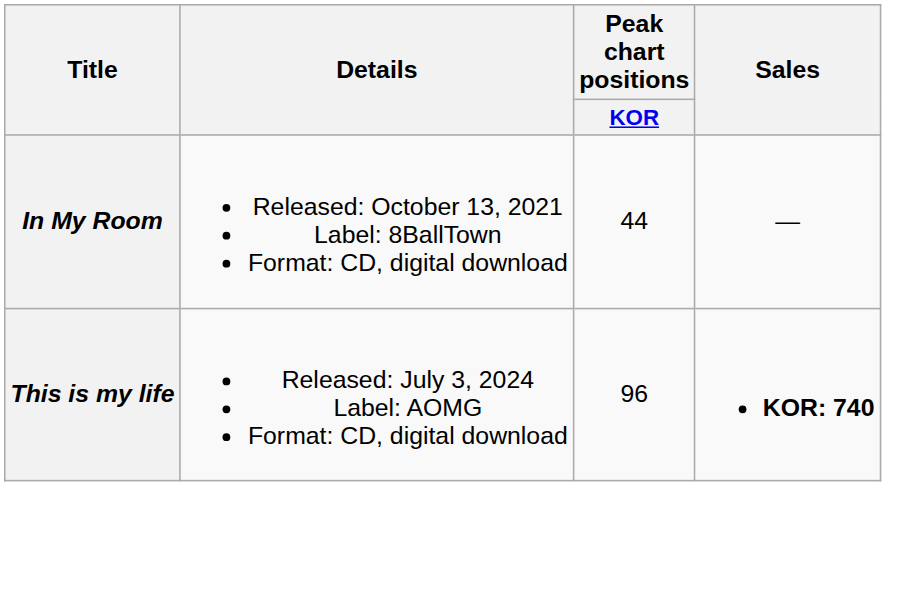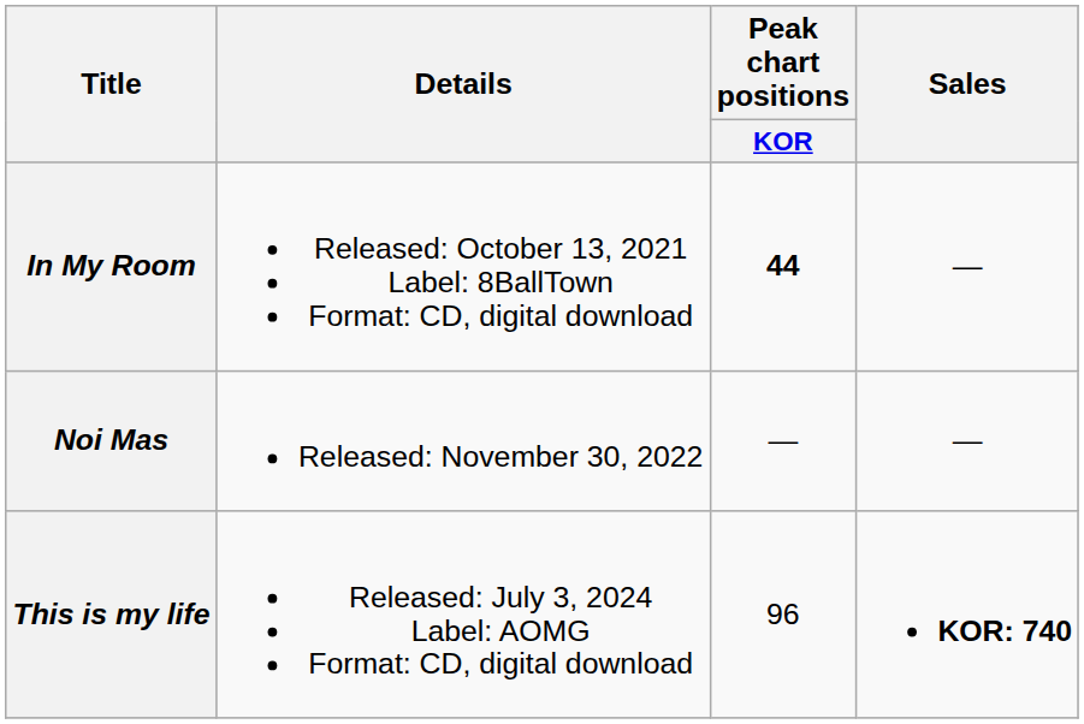In My Room | Peak chart positions / KOR: normal -> bold
+ row: Noi Mas | Released: November 30, 2022 | — | —
